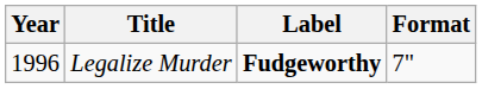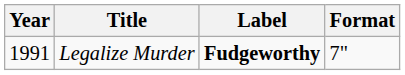Legalize Murder | Year: 1996 -> 1991
